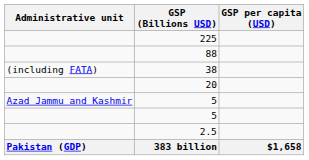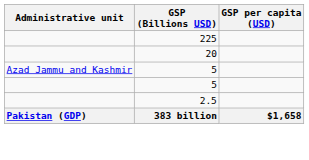- row: 88
- row: (including FATA) | 38
